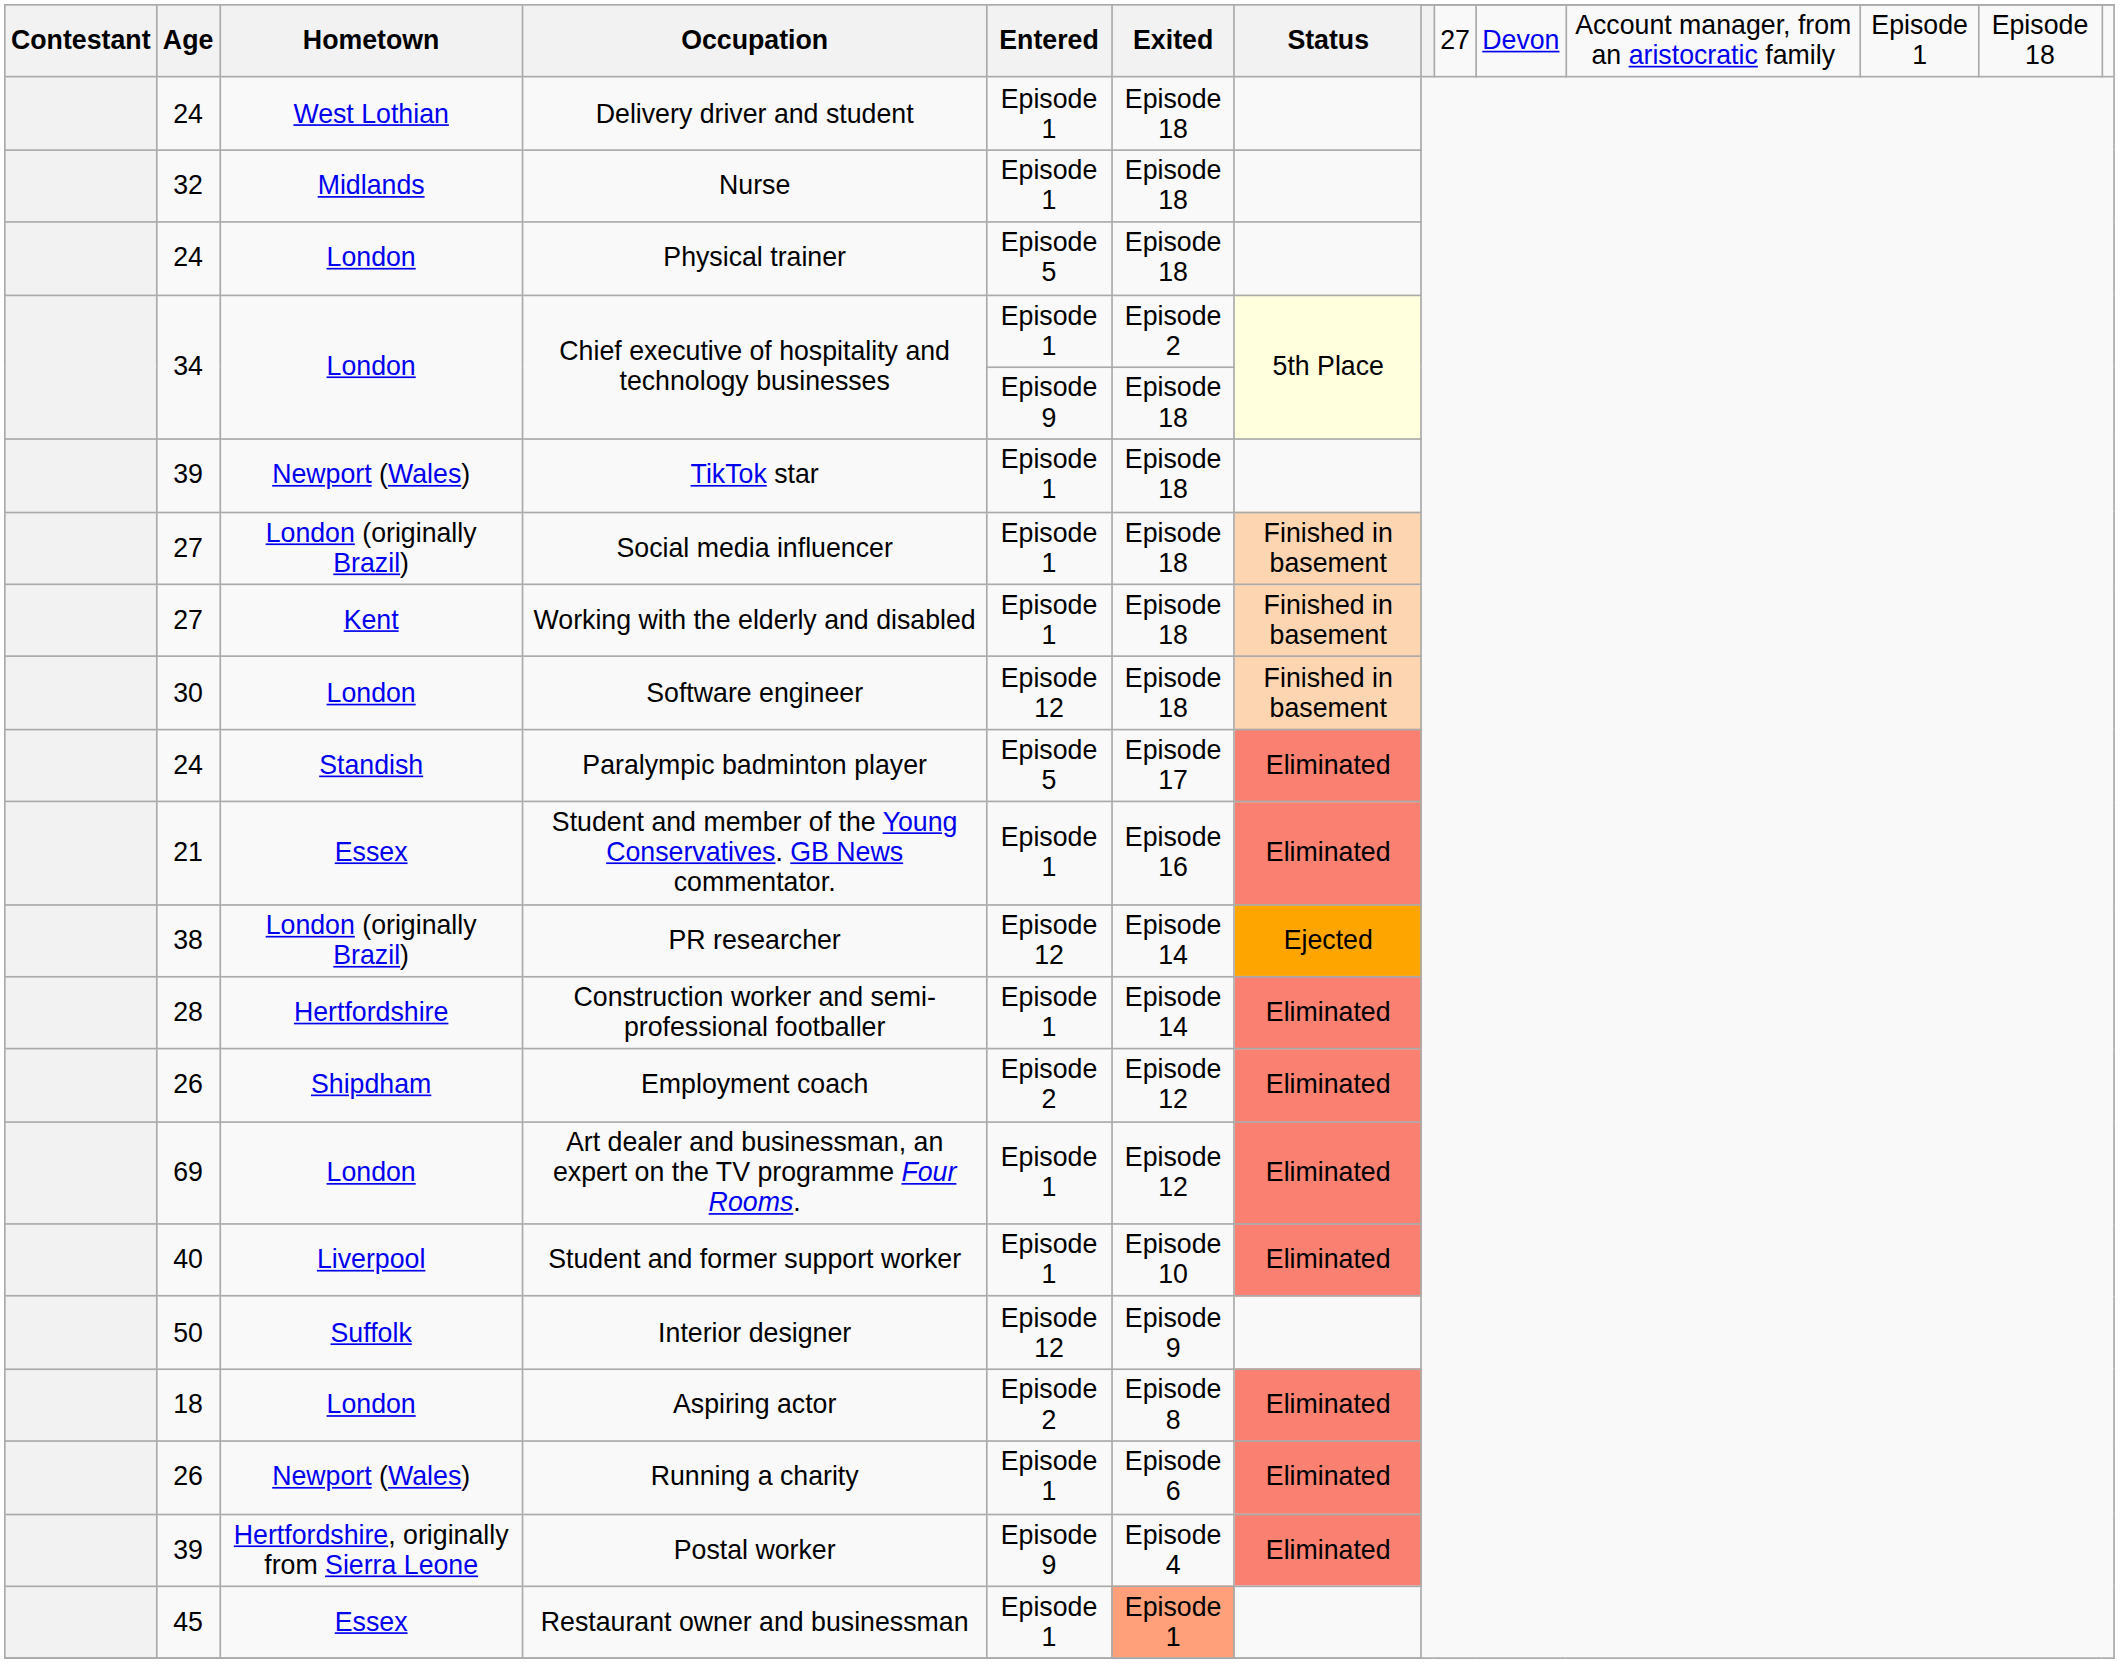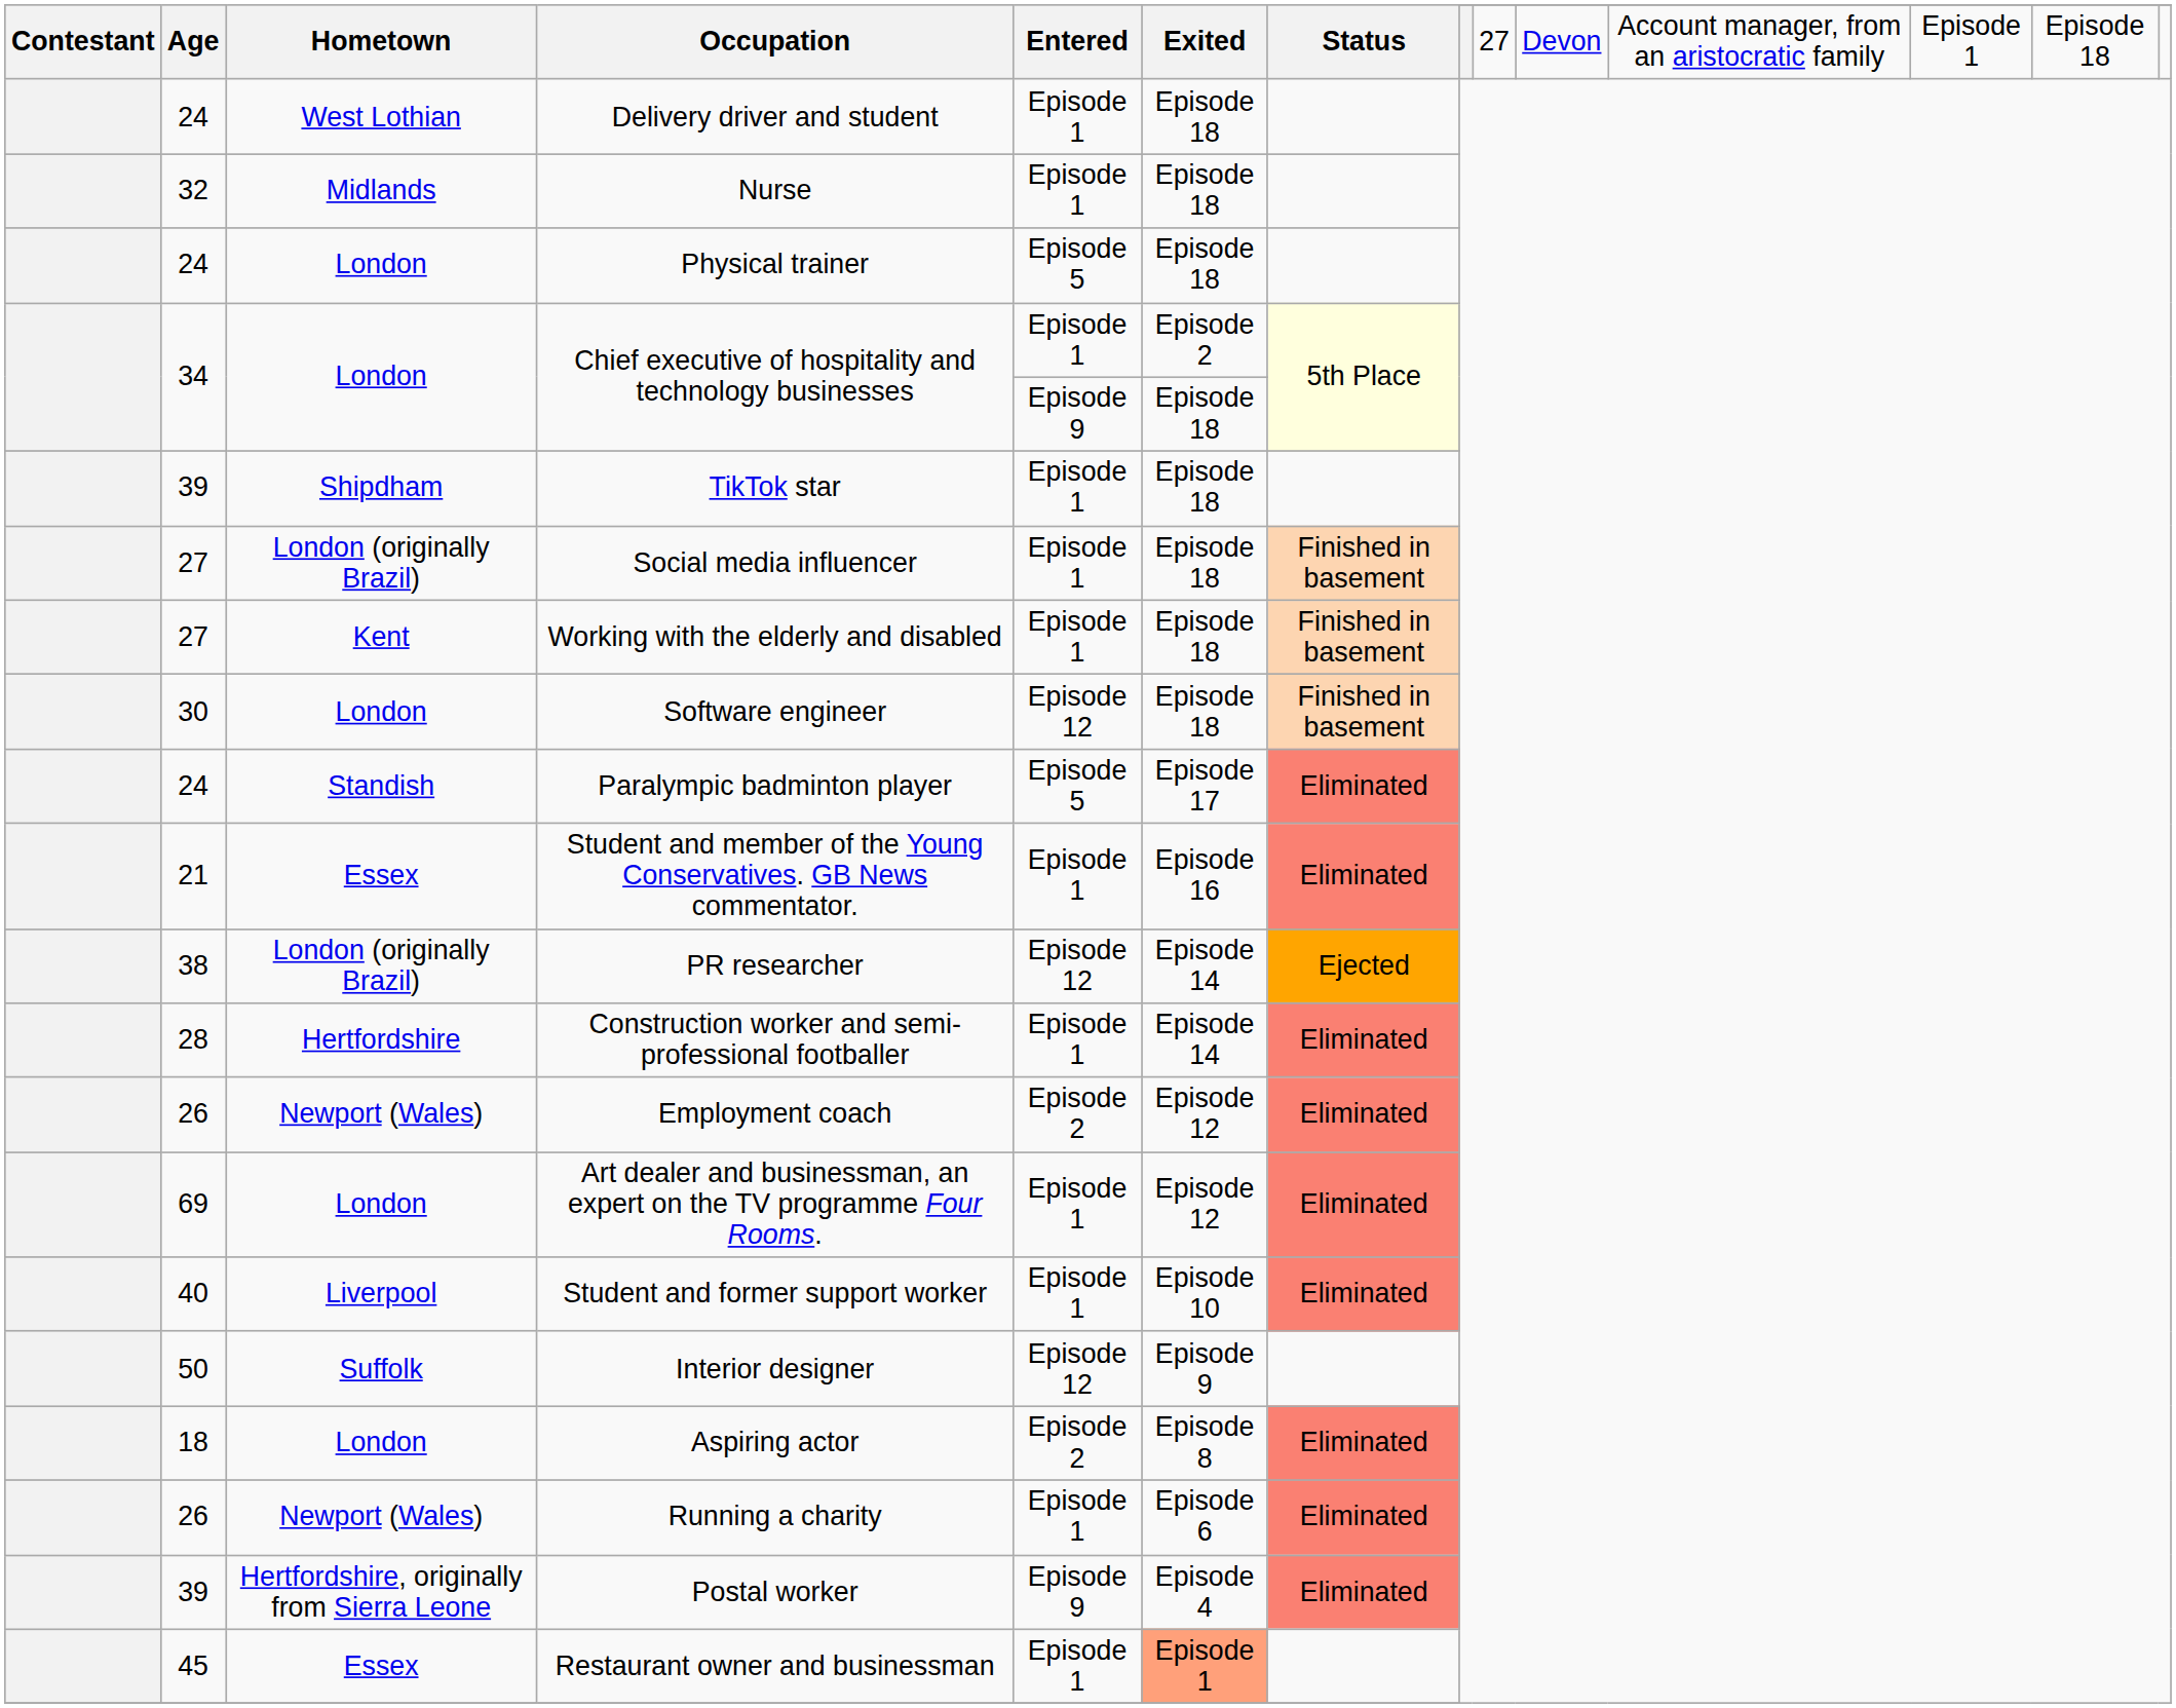TikTok star | Hometown: Newport (Wales) -> Shipdham
Employment coach | Hometown: Shipdham -> Newport (Wales)
